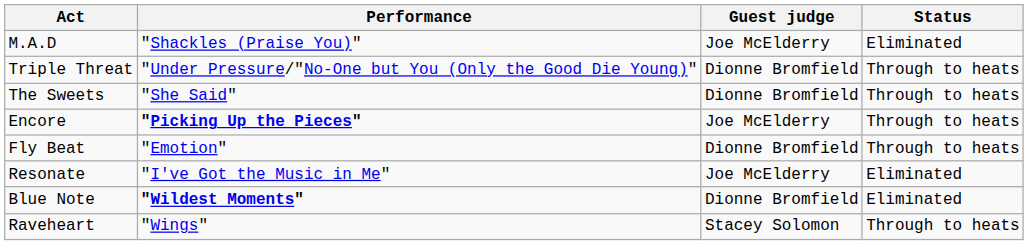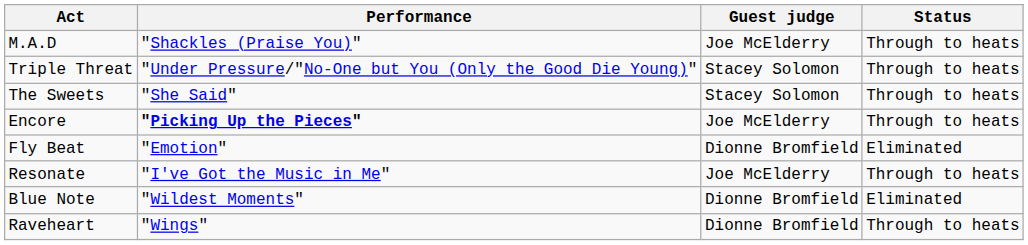M.A.D | Status: Eliminated -> Through to heats
Triple Threat | Guest judge: Dionne Bromfield -> Stacey Solomon
The Sweets | Guest judge: Dionne Bromfield -> Stacey Solomon
Fly Beat | Status: Through to heats -> Eliminated
Resonate | Status: Eliminated -> Through to heats
Blue Note | Performance: bold -> normal
Raveheart | Guest judge: Stacey Solomon -> Dionne Bromfield
